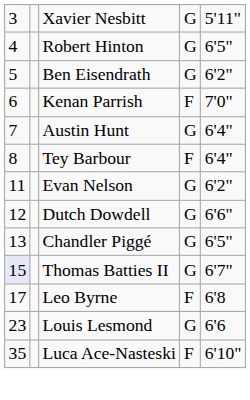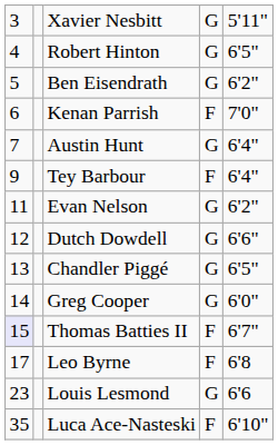Tey Barbour | column 1: 8 -> 9
+ row: 14 | Greg Cooper | G | 6'0"
Thomas Batties II | column 4: G -> F
